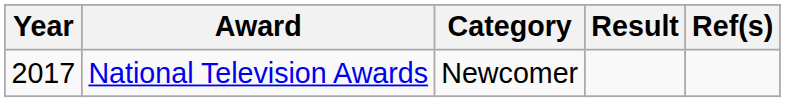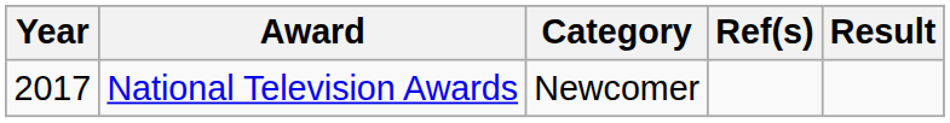columns swapped: Result <-> Ref(s)
